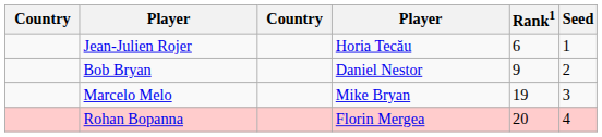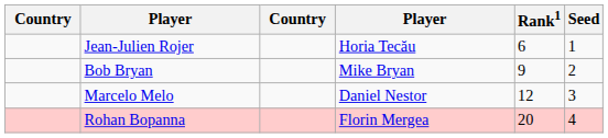Bob Bryan | column 4: Daniel Nestor -> Mike Bryan
Marcelo Melo | column 4: Mike Bryan -> Daniel Nestor
Marcelo Melo | Rank1: 19 -> 12
